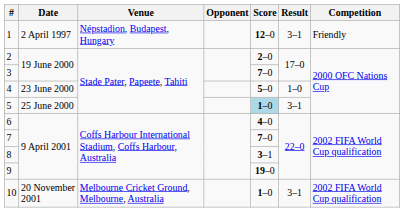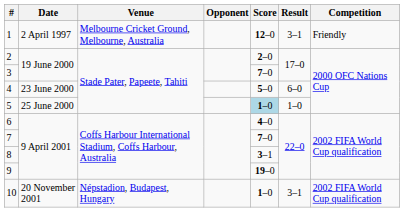1 | Venue: Népstadion, Budapest, Hungary -> Melbourne Cricket Ground, Melbourne, Australia
4 | Result: 1–0 -> 6–0
5 | Result: 3–1 -> 1–0
10 | Venue: Melbourne Cricket Ground, Melbourne, Australia -> Népstadion, Budapest, Hungary
